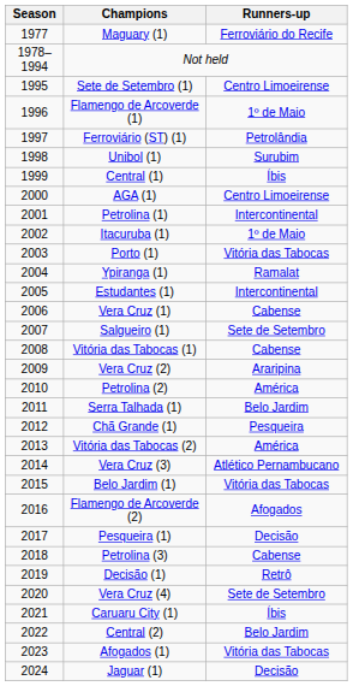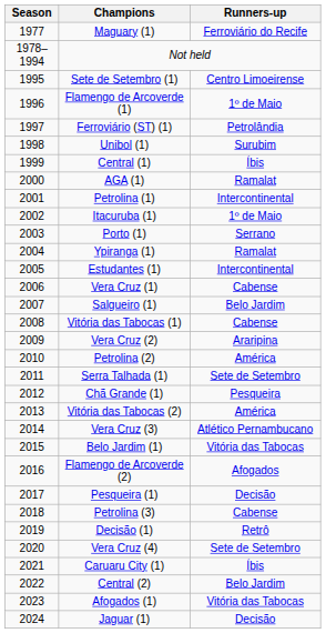AGA (1) | Runners-up: Centro Limoeirense -> Ramalat
Porto (1) | Runners-up: Vitória das Tabocas -> Serrano
Salgueiro (1) | Runners-up: Sete de Setembro -> Belo Jardim
Serra Talhada (1) | Runners-up: Belo Jardim -> Sete de Setembro
